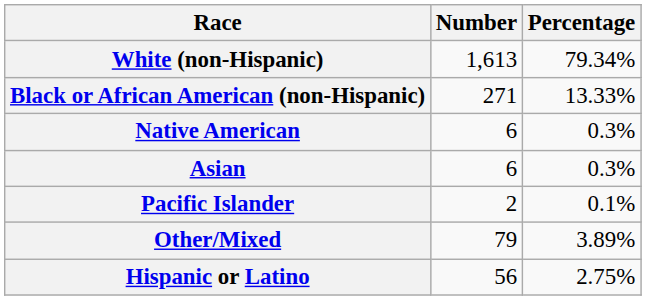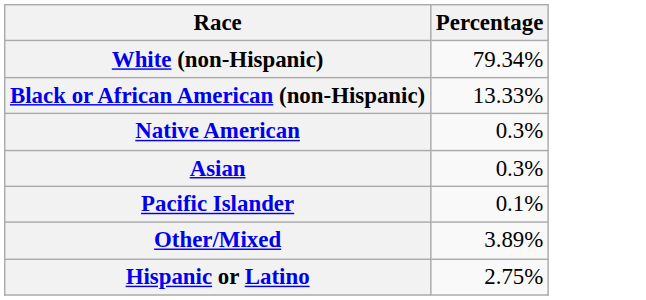- column: Number | 1,613 | 271 | 6 | 6 | 2 | 79 | 56
